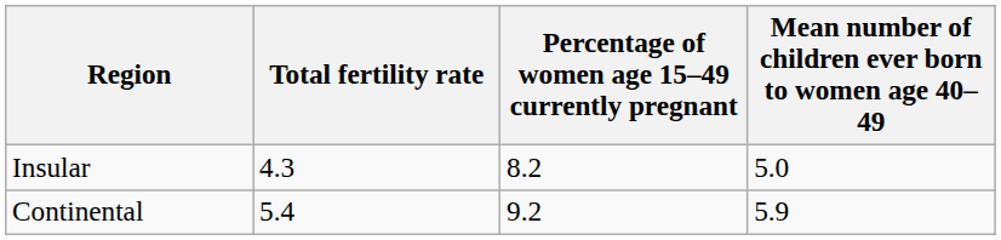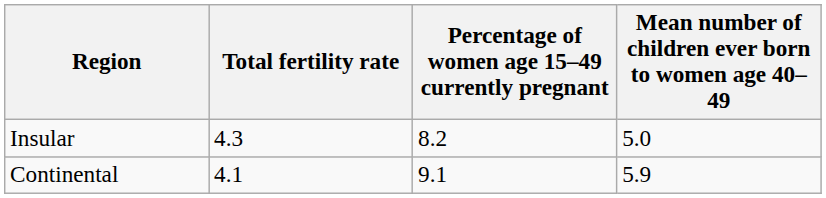Continental | Total fertility rate: 5.4 -> 4.1
Continental | Percentage of women age 15–49 currently pregnant: 9.2 -> 9.1
